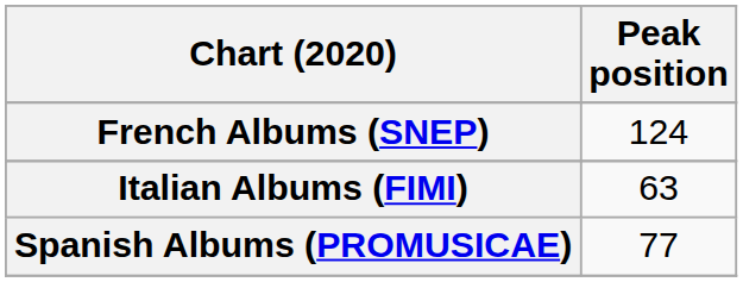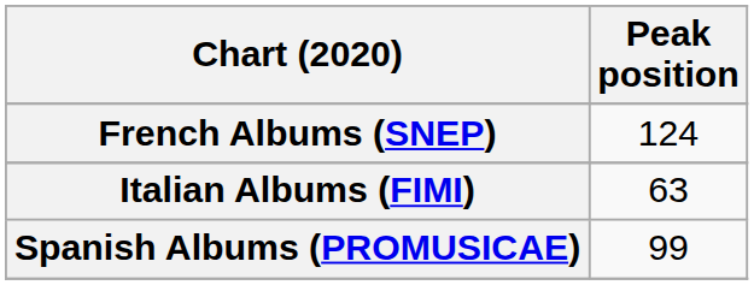Spanish Albums (PROMUSICAE) | Peak position: 77 -> 99
